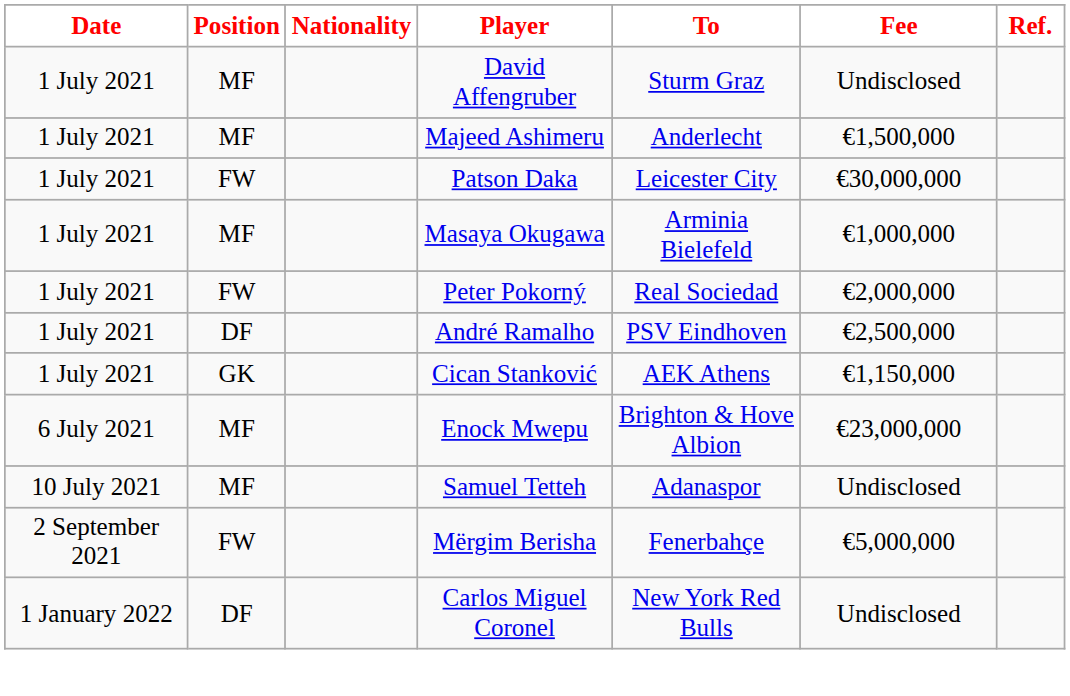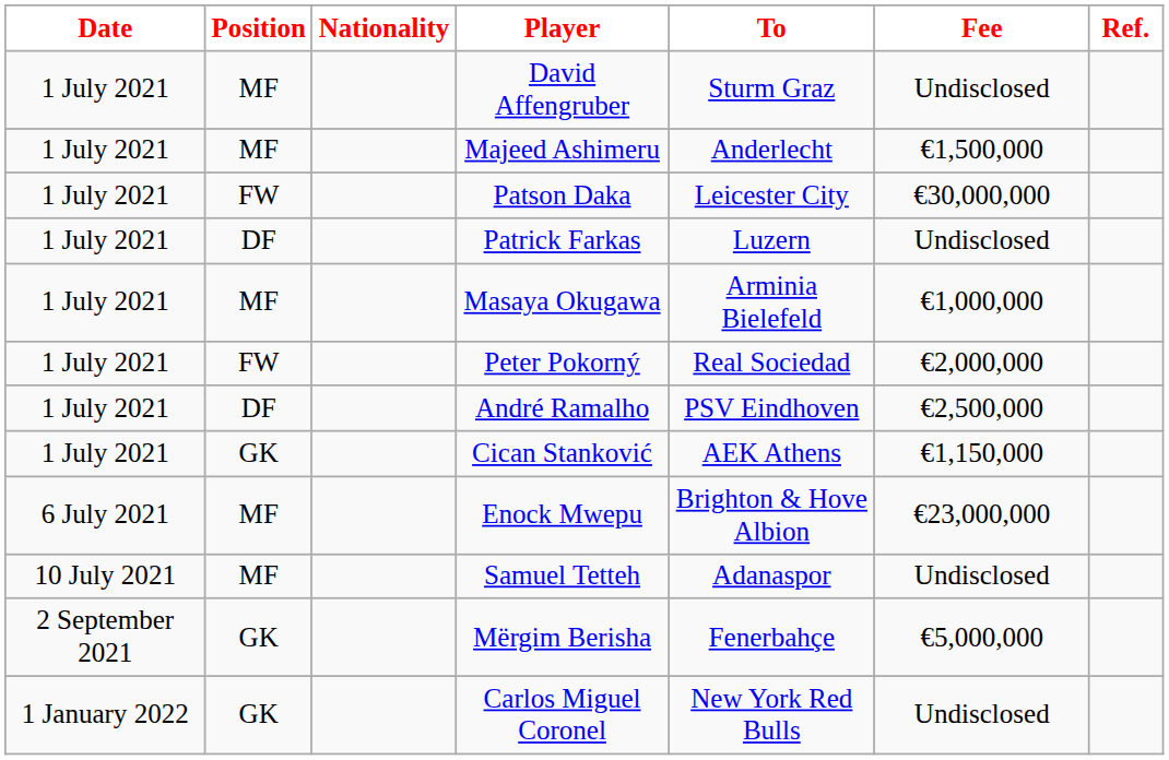+ row: 1 July 2021 | DF | Patrick Farkas | Luzern | Undisclosed
Mërgim Berisha | Position: FW -> GK
Carlos Miguel Coronel | Position: DF -> GK
